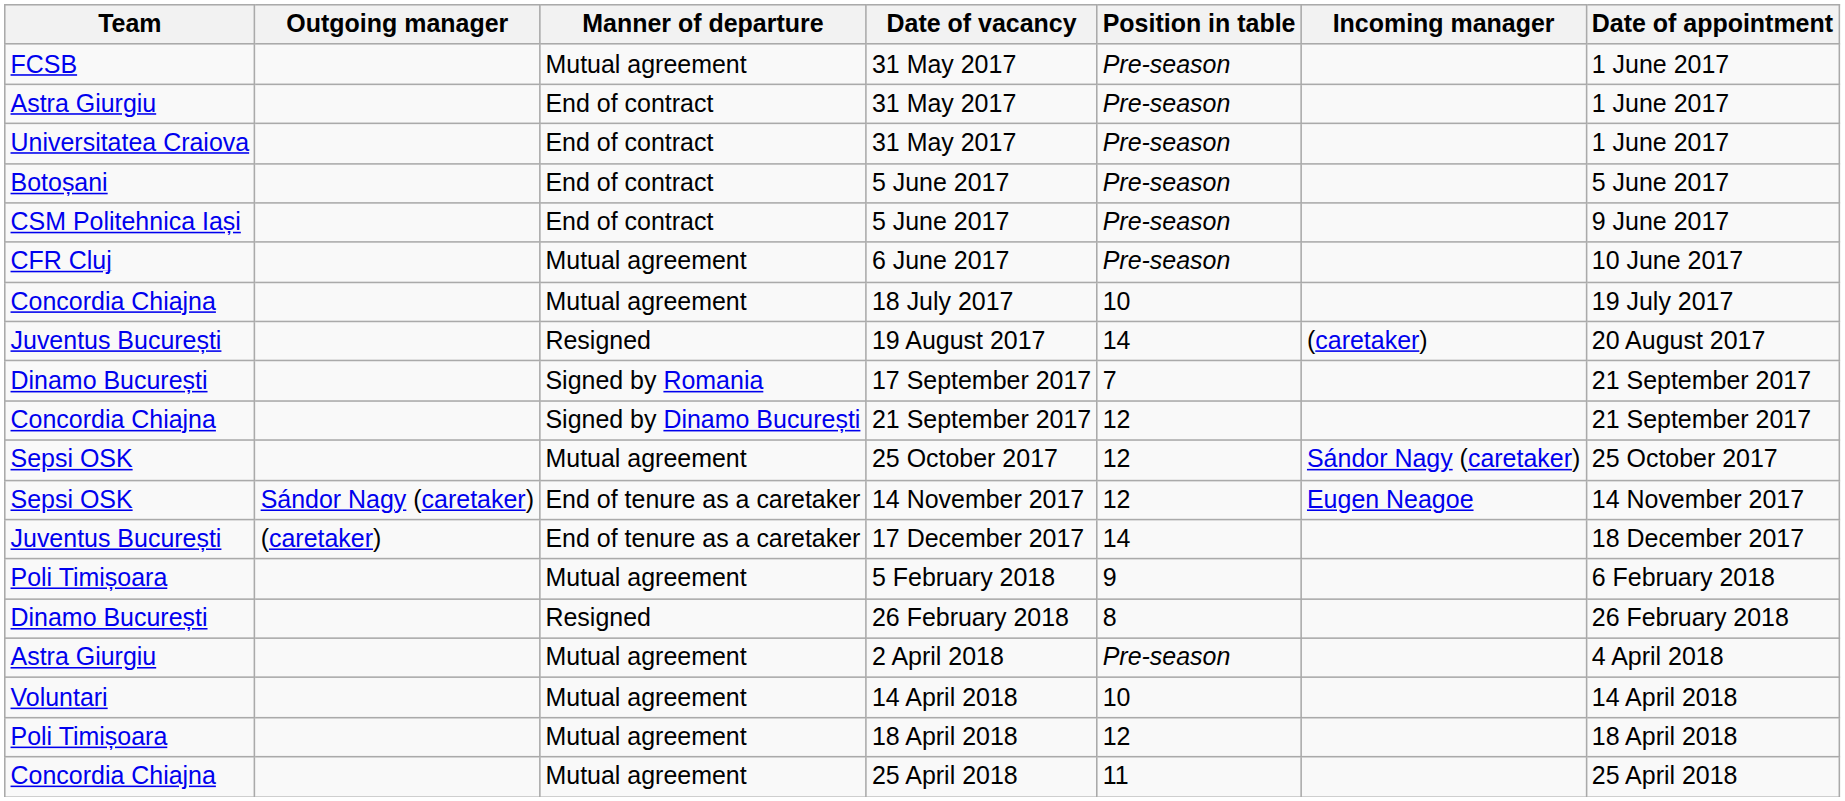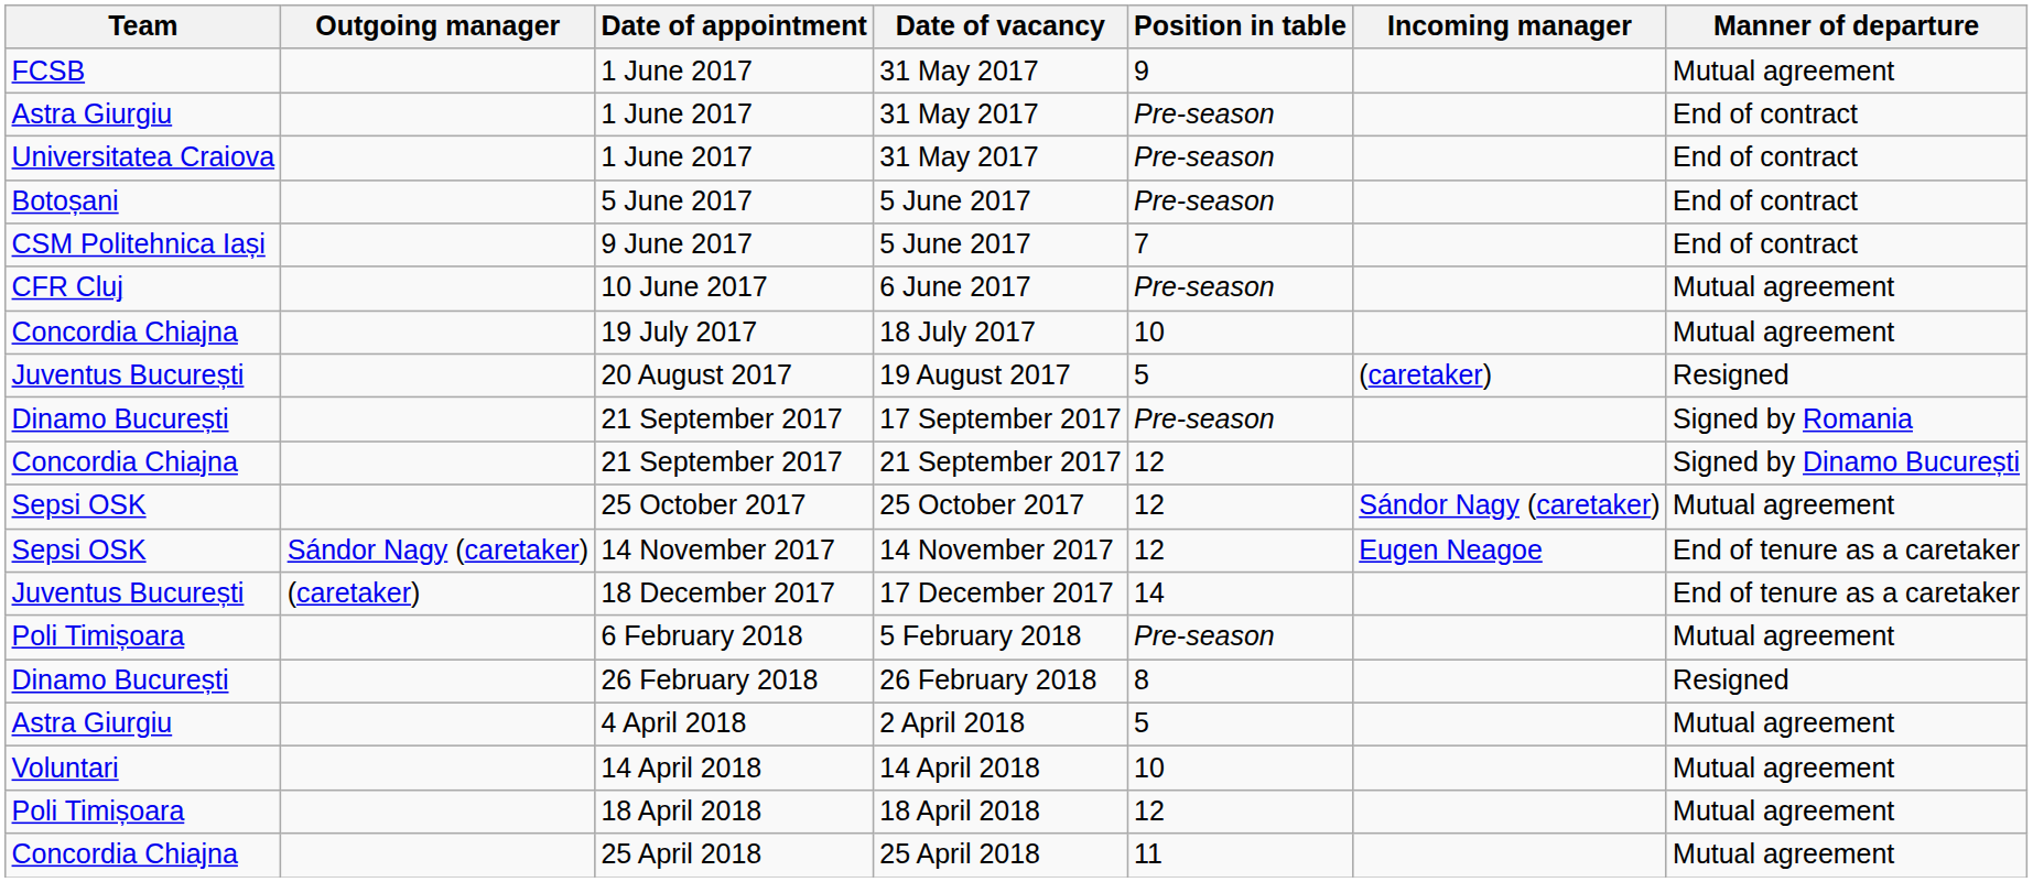columns swapped: Manner of departure <-> Date of appointment
FCSB / 31 May 2017 | Position in table: Pre-season -> 9
CSM Politehnica Iași / 5 June 2017 | Position in table: Pre-season -> 7
19 August 2017 | Position in table: 14 -> 5
17 September 2017 | Position in table: 7 -> Pre-season
5 February 2018 | Position in table: 9 -> Pre-season
2 April 2018 | Position in table: Pre-season -> 5
